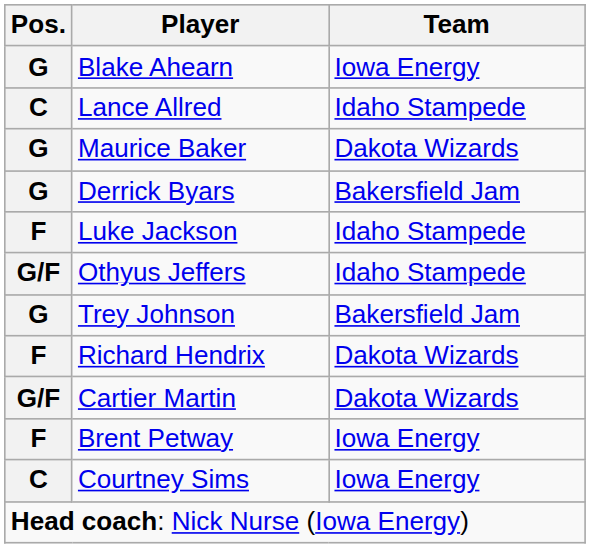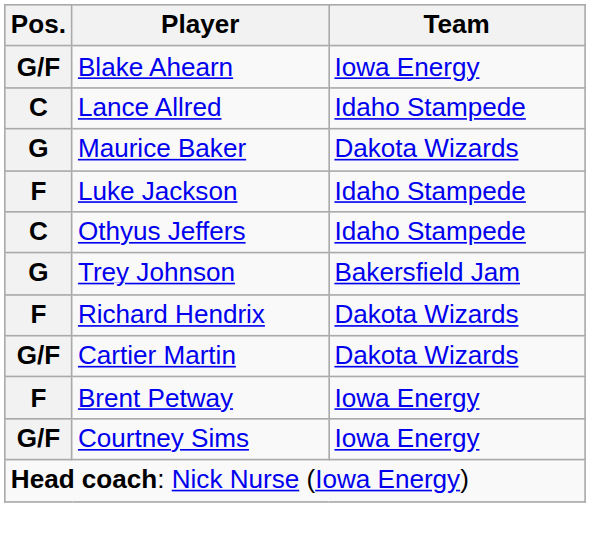Blake Ahearn | Pos.: G -> G/F
- row: G | Derrick Byars | Bakersfield Jam
Othyus Jeffers | Pos.: G/F -> C
Courtney Sims | Pos.: C -> G/F
